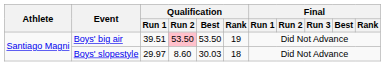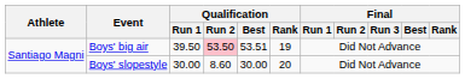Boys' big air | Qualification / Run 1: 39.51 -> 39.50
Boys' big air | Qualification / Best: 53.50 -> 53.51
Boys' slopestyle | Qualification / Run 1: 29.97 -> 30.00
Boys' slopestyle | Qualification / Best: 30.03 -> 30.00
Boys' slopestyle | Qualification / Rank: 18 -> 20
